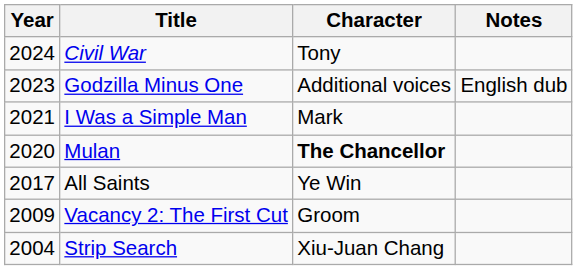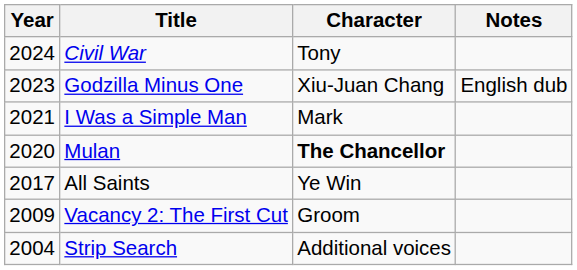Godzilla Minus One | Character: Additional voices -> Xiu-Juan Chang
Strip Search | Character: Xiu-Juan Chang -> Additional voices
